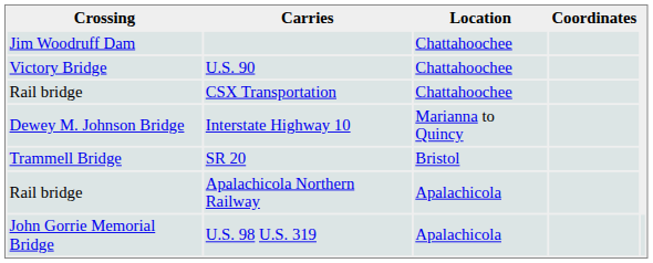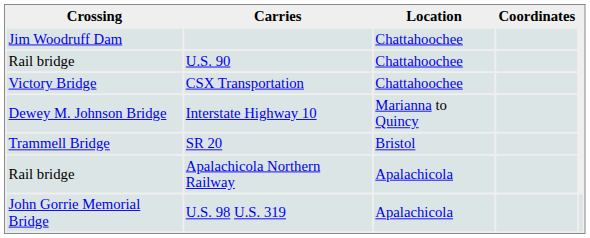U.S. 90 | Crossing: Victory Bridge -> Rail bridge
CSX Transportation | Crossing: Rail bridge -> Victory Bridge
